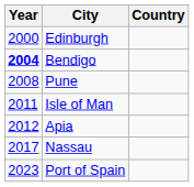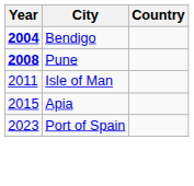- row: 2000 | Edinburgh
Pune | Year: normal -> bold
Apia | Year: 2012 -> 2015
- row: 2017 | Nassau
